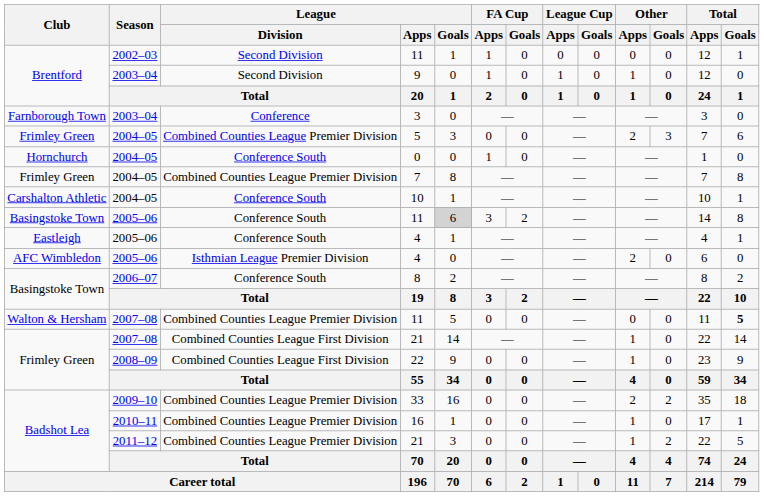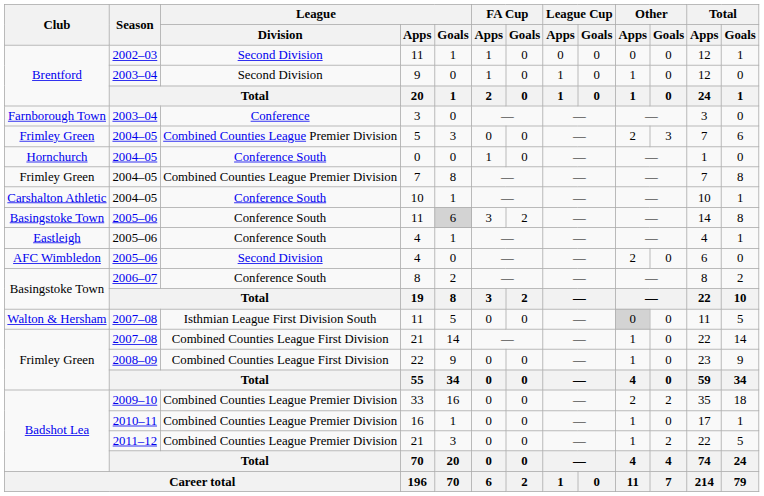AFC Wimbledon / 4 | League / Division: Isthmian League Premier Division -> Second Division
Walton & Hersham / 11 | League / Division: Combined Counties League Premier Division -> Isthmian League First Division South
Walton & Hersham / 11 | Other / Apps: no background -> lightgrey background
Walton & Hersham / 11 | Total / Goals: bold -> normal
